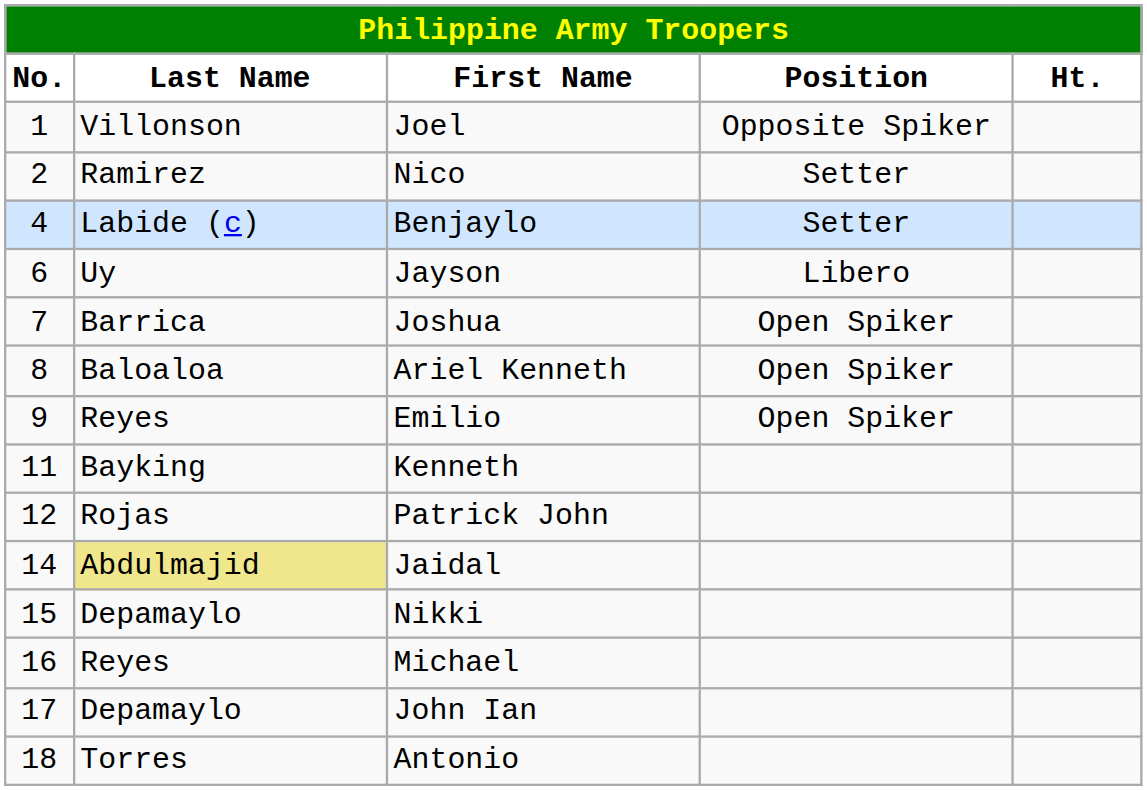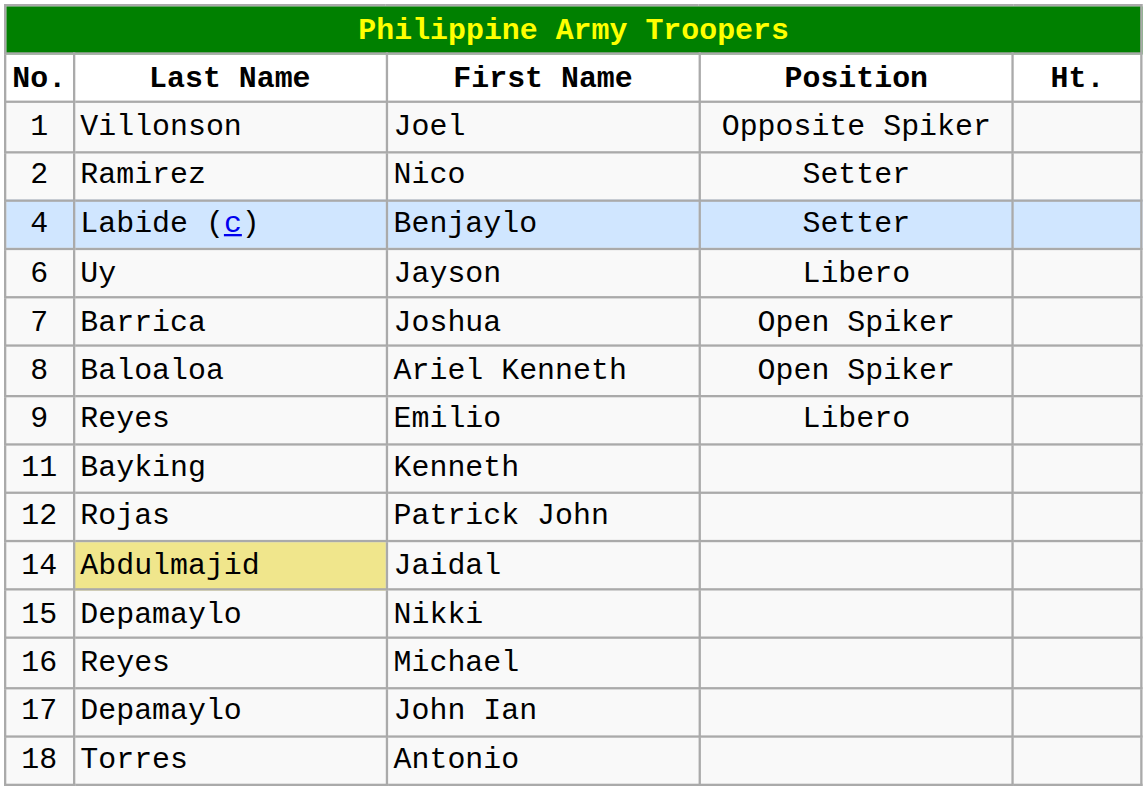Emilio | Position: Open Spiker -> Libero
